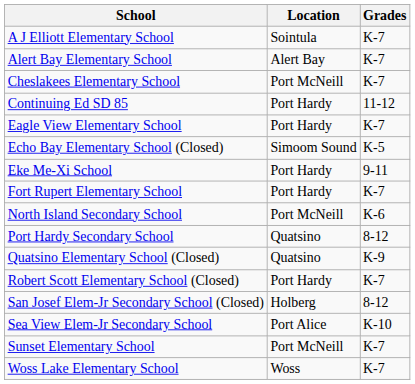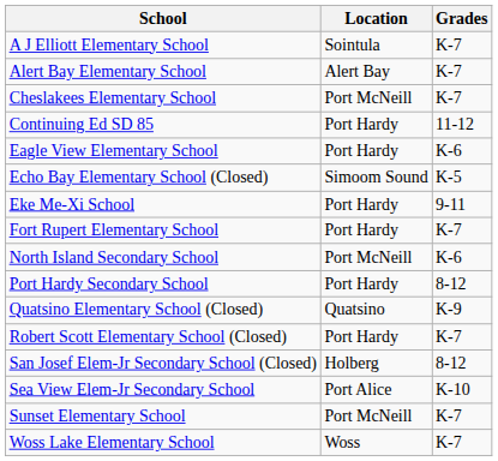Eagle View Elementary School | Grades: K-7 -> K-6
Port Hardy Secondary School | Location: Quatsino -> Port Hardy
